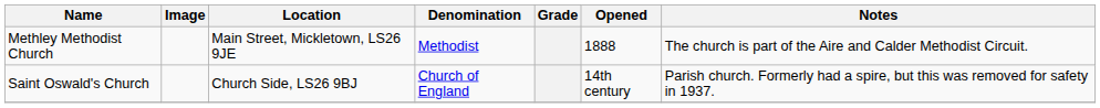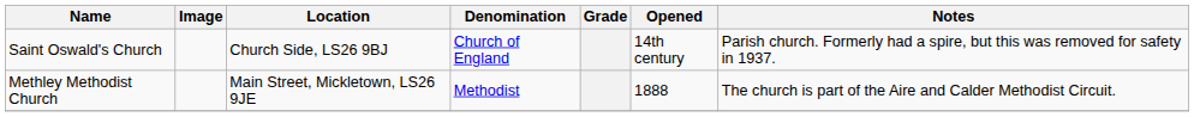rows swapped: Methley Methodist Church <-> Saint Oswald's Church
